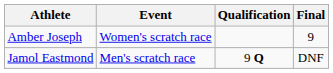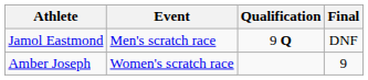rows swapped: Jamol Eastmond <-> Amber Joseph
